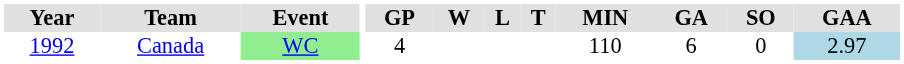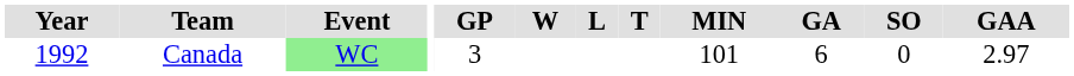Canada | GP: 4 -> 3
Canada | MIN: 110 -> 101
Canada | GAA: lightblue background -> no background
